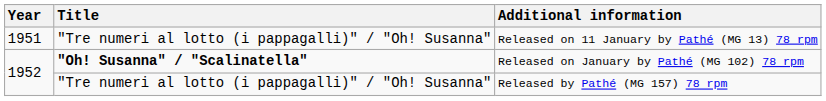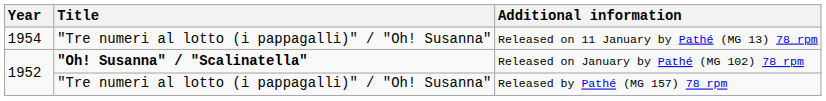Released on 11 January by Pathé (MG 13) 78 rpm | Year: 1951 -> 1954
